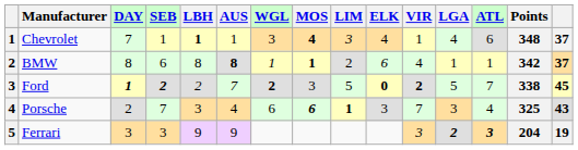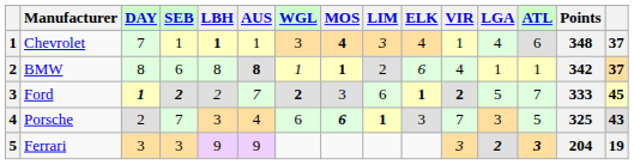Ford | LIM: 5 -> 6
Ford | ELK: 0 -> 1
Ford | Points: 338 -> 333
Porsche | ATL: 4 -> 5
